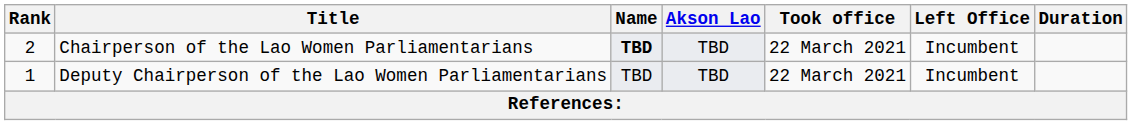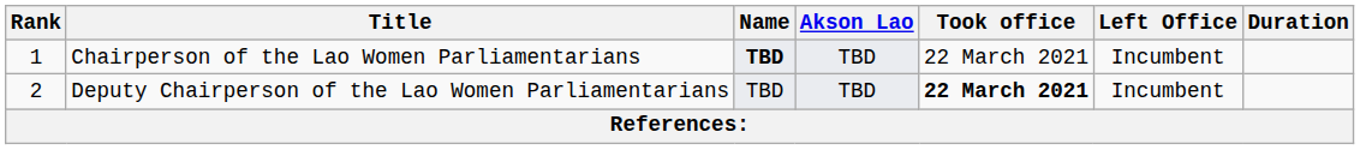Chairperson of the Lao Women Parliamentarians | Rank: 2 -> 1
Deputy Chairperson of the Lao Women Parliamentarians | Rank: 1 -> 2
Deputy Chairperson of the Lao Women Parliamentarians | Took office: normal -> bold
